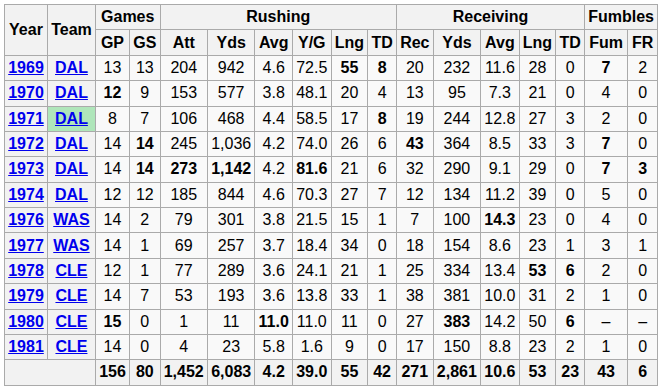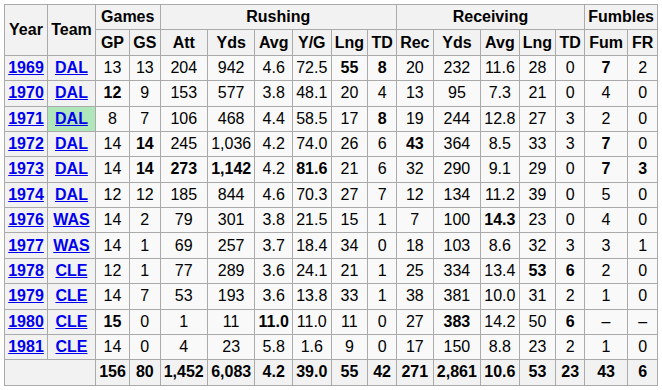1977 | Receiving / Yds: 154 -> 103
1977 | Receiving / Lng: 23 -> 32
1977 | Receiving / TD: 1 -> 3
